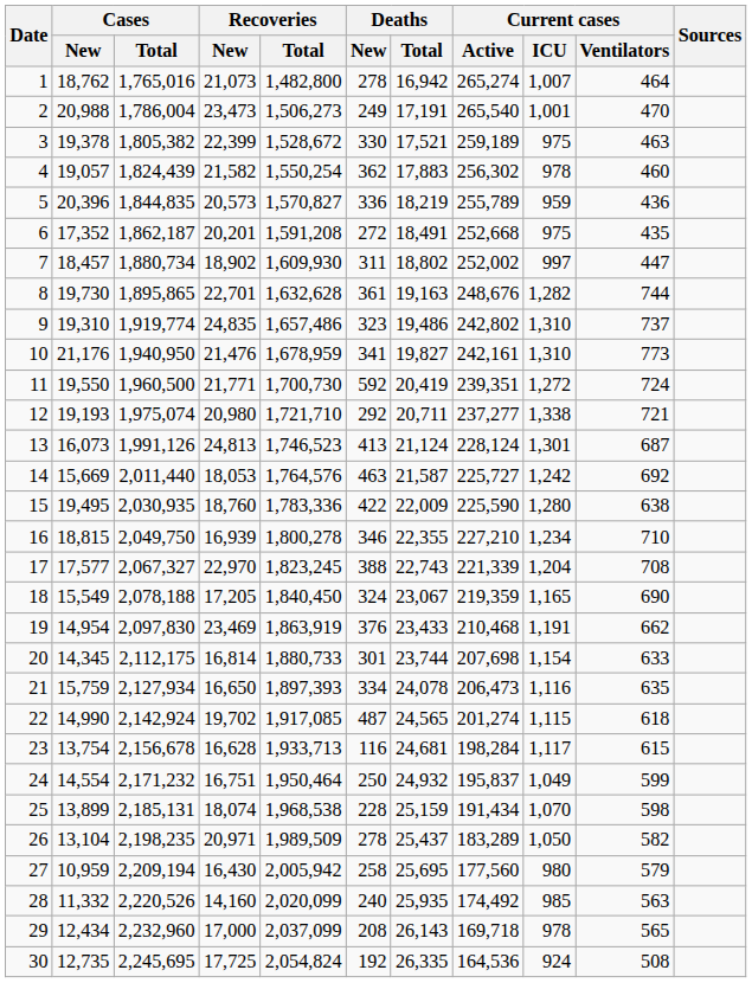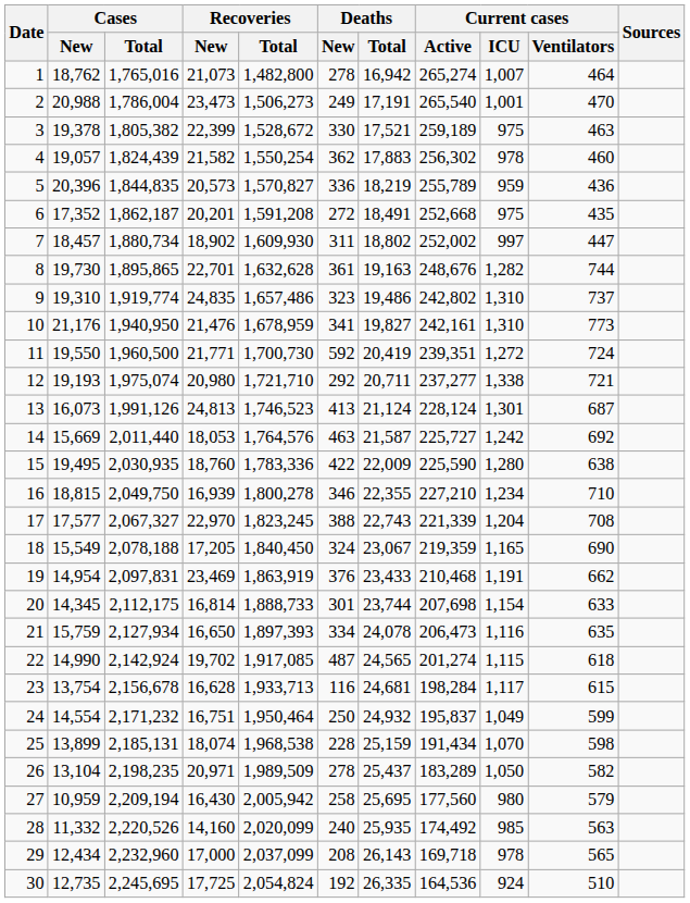19 | Cases / Total: 2,097,830 -> 2,097,831
20 | Recoveries / Total: 1,880,733 -> 1,888,733
30 | Current cases / Ventilators: 508 -> 510
